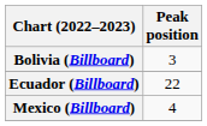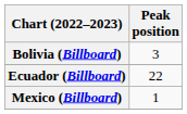Mexico (Billboard) | Peak position: 4 -> 1
